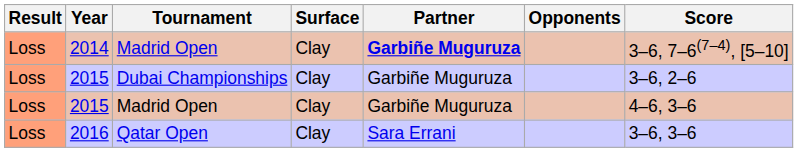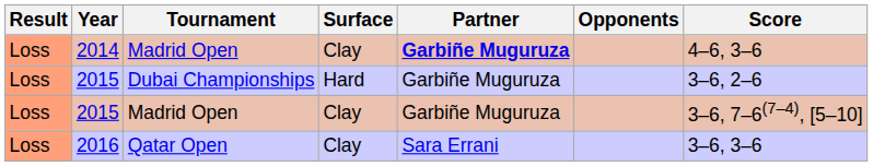2014 | Score: 3–6, 7–6(7–4), [5–10] -> 4–6, 3–6
2015 / Dubai Championships | Surface: Clay -> Hard
2015 / Madrid Open | Score: 4–6, 3–6 -> 3–6, 7–6(7–4), [5–10]
